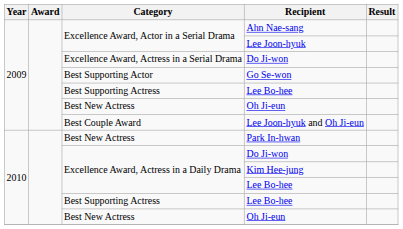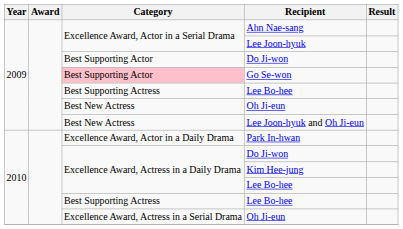2009 / Do Ji-won | Category: Excellence Award, Actress in a Serial Drama -> Best Supporting Actor
Go Se-won | Category: no background -> pink background
Lee Joon-hyuk and Oh Ji-eun | Category: Best Couple Award -> Best New Actress
Park In-hwan | Category: Best New Actress -> Excellence Award, Actor in a Daily Drama
2010 / Oh Ji-eun | Category: Best New Actress -> Excellence Award, Actress in a Serial Drama
